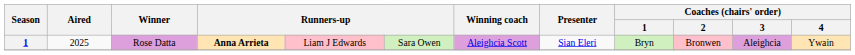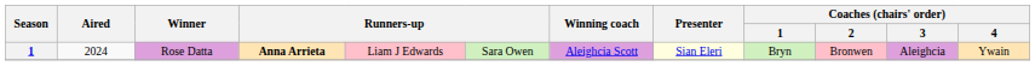Rose Datta | Aired: 2025 -> 2024
Rose Datta | Presenter: no background -> lightyellow background
